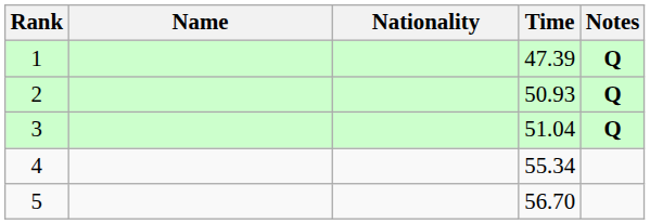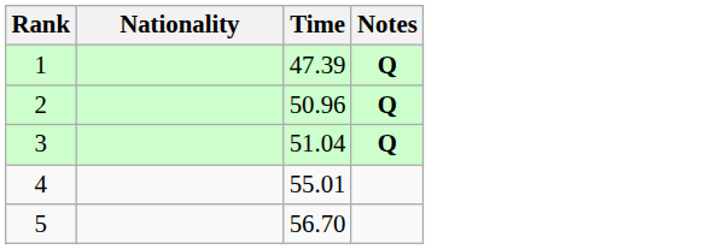- column: Name
2 | Time: 50.93 -> 50.96
4 | Time: 55.34 -> 55.01
